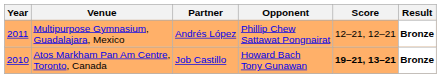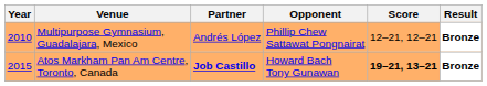Multipurpose Gymnasium, Guadalajara, Mexico | Year: 2011 -> 2010
Atos Markham Pan Am Centre, Toronto, Canada | Year: 2010 -> 2015
Atos Markham Pan Am Centre, Toronto, Canada | Partner: normal -> bold
